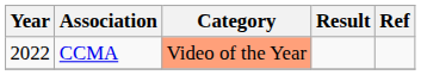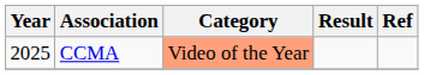CCMA | Year: 2022 -> 2025
